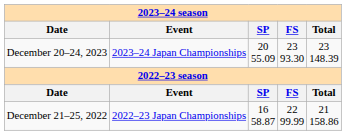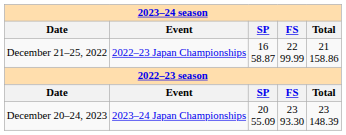rows swapped: December 20–24, 2023 <-> December 21–25, 2022
